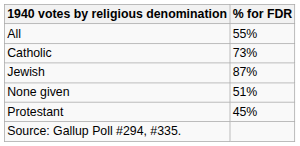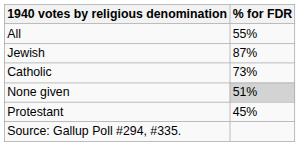rows swapped: Jewish <-> Catholic
None given | % for FDR: no background -> lightgrey background
